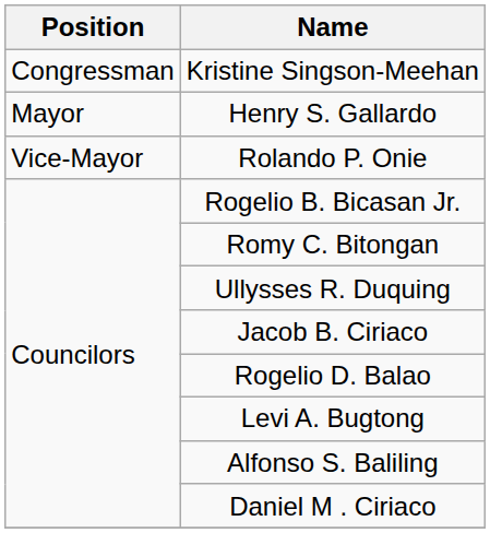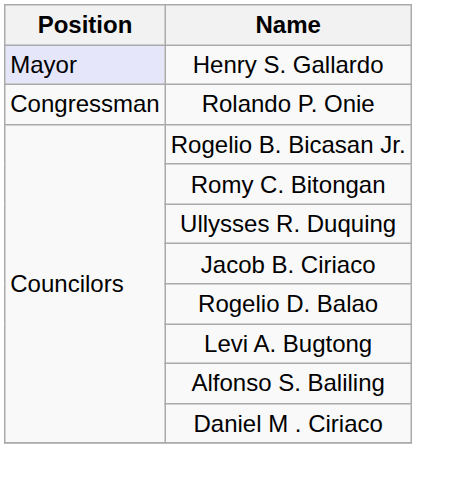- row: Congressman | Kristine Singson-Meehan
Henry S. Gallardo | Position: no background -> lavender background
Rolando P. Onie | Position: Vice-Mayor -> Congressman
